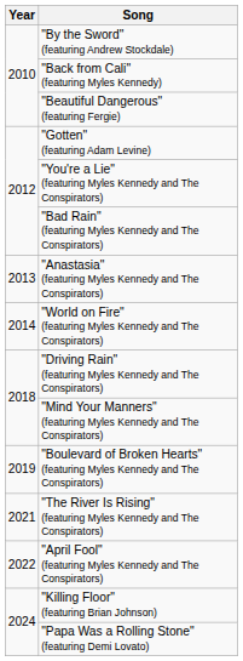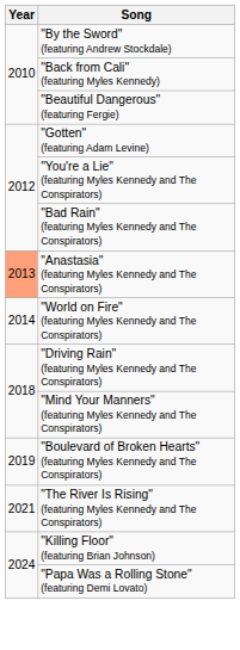"Anastasia" (featuring Myles Kennedy and The Conspirators) | Year: no background -> lightsalmon background
- row: 2022 | "April Fool" (featuring Myles Kennedy and The Conspirators)
